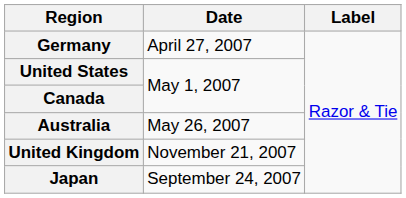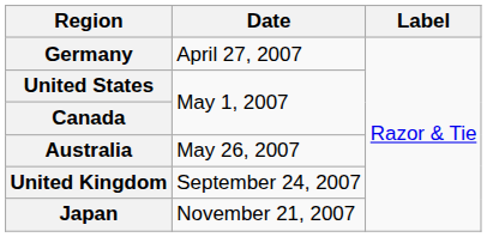United Kingdom | Date: November 21, 2007 -> September 24, 2007
Japan | Date: September 24, 2007 -> November 21, 2007
